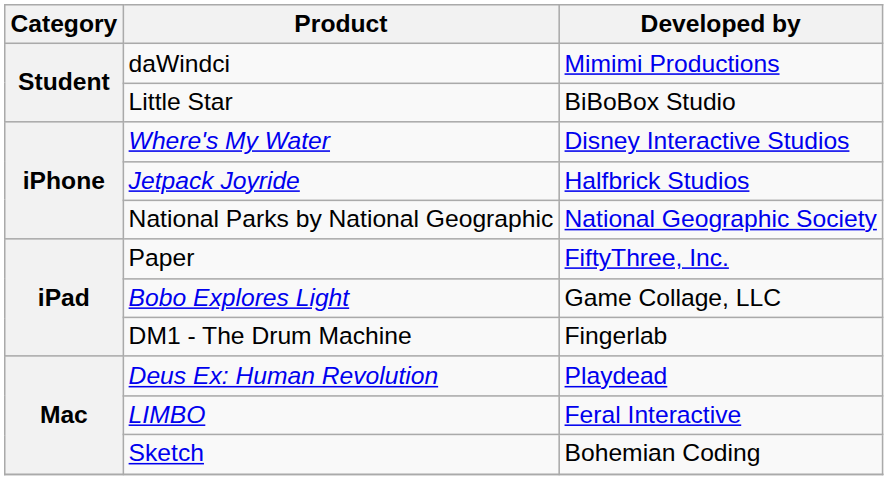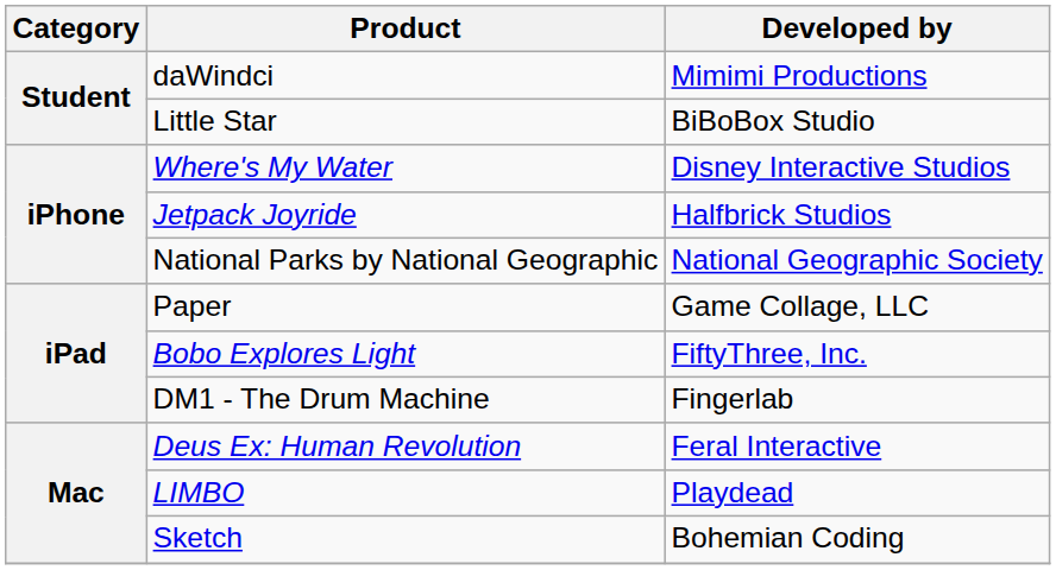Paper | Developed by: FiftyThree, Inc. -> Game Collage, LLC
Bobo Explores Light | Developed by: Game Collage, LLC -> FiftyThree, Inc.
Deus Ex: Human Revolution | Developed by: Playdead -> Feral Interactive
LIMBO | Developed by: Feral Interactive -> Playdead
